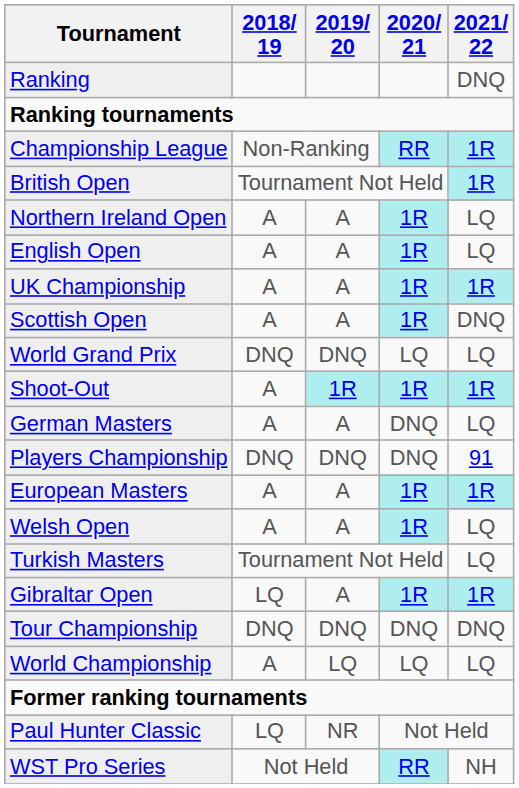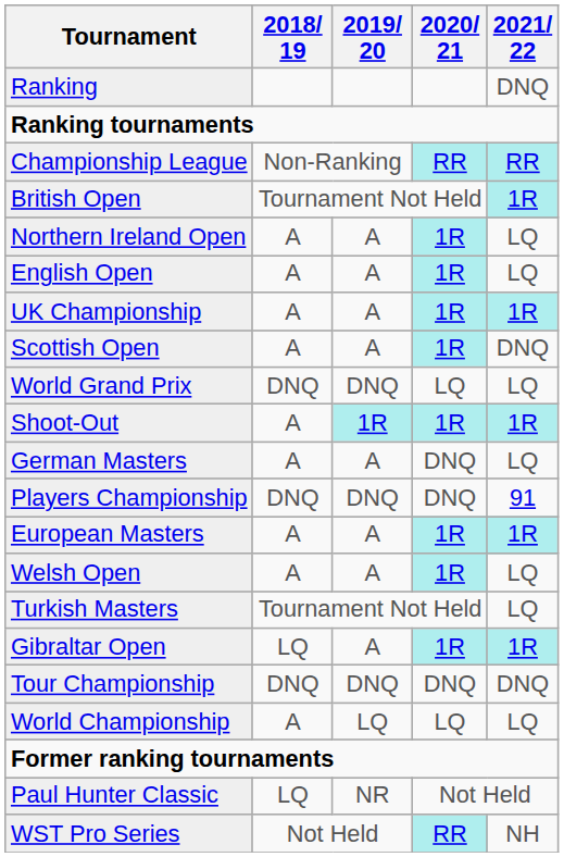Championship League | 2021/ 22: 1R -> RR
